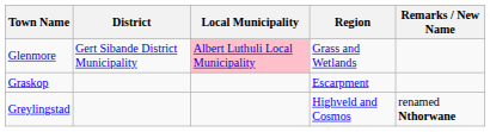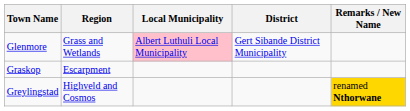columns swapped: Region <-> District
Greylingstad | Remarks / New Name: no background -> gold background
